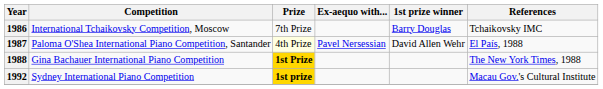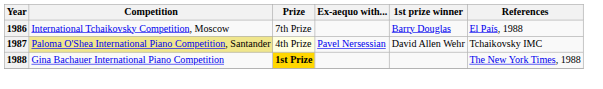1986 | References: Tchaikovsky IMC -> El País, 1988
1987 | Competition: no background -> khaki background
1987 | References: El País, 1988 -> Tchaikovsky IMC
- row: 1992 | Sydney International Piano Competition | 1st prize | Macau Gov.'s Cultural Institute
